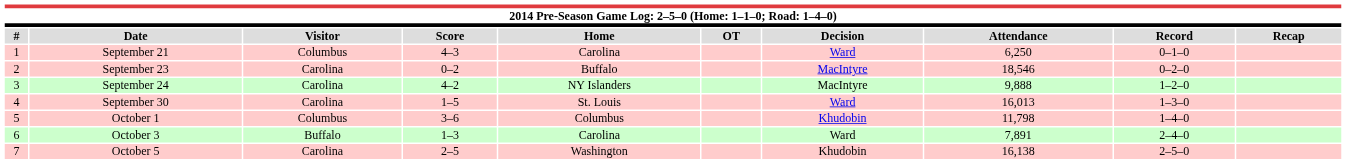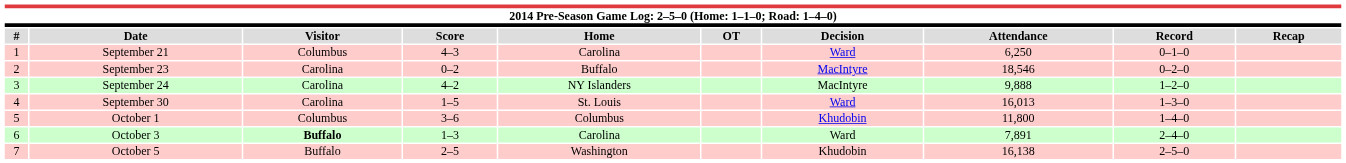October 1 | Attendance: 11,798 -> 11,800
October 3 | Visitor: normal -> bold
October 5 | Visitor: Carolina -> Buffalo
